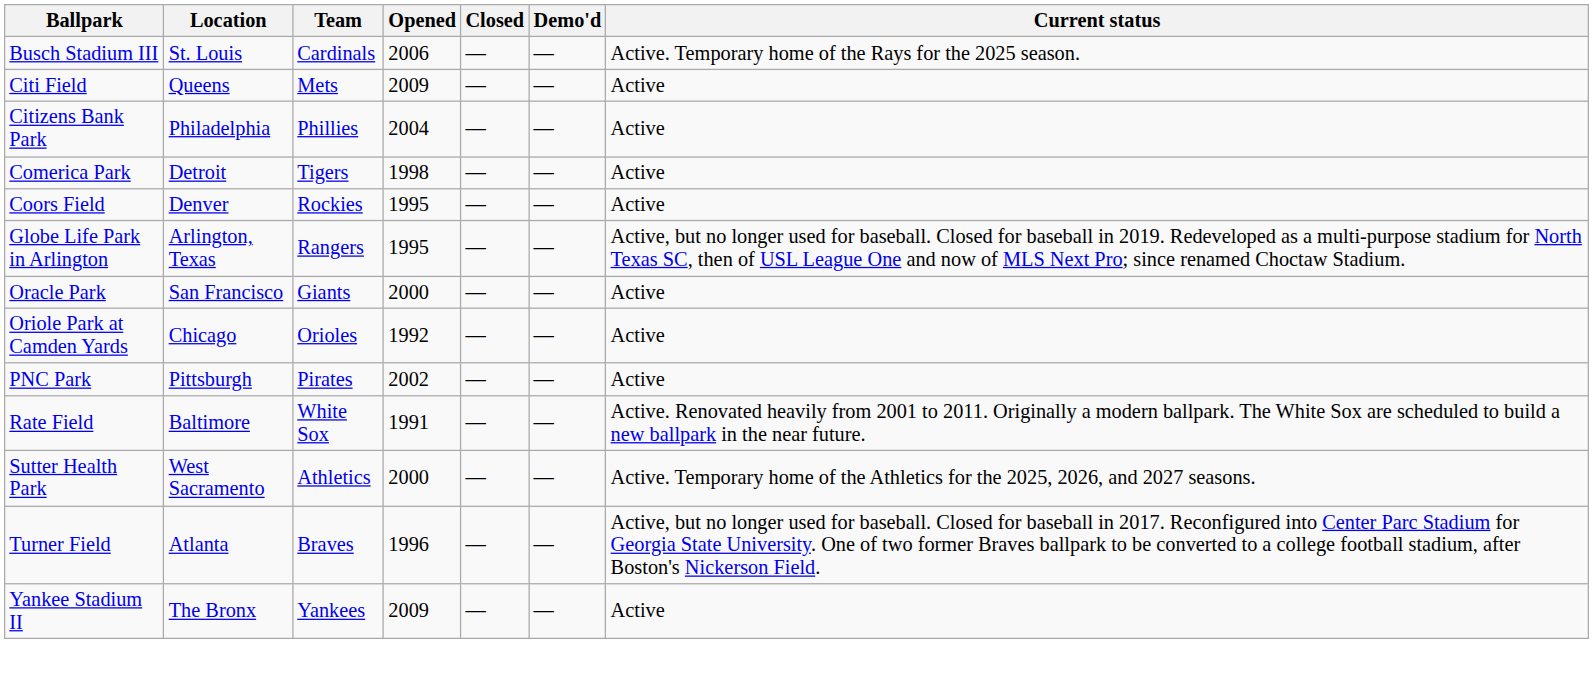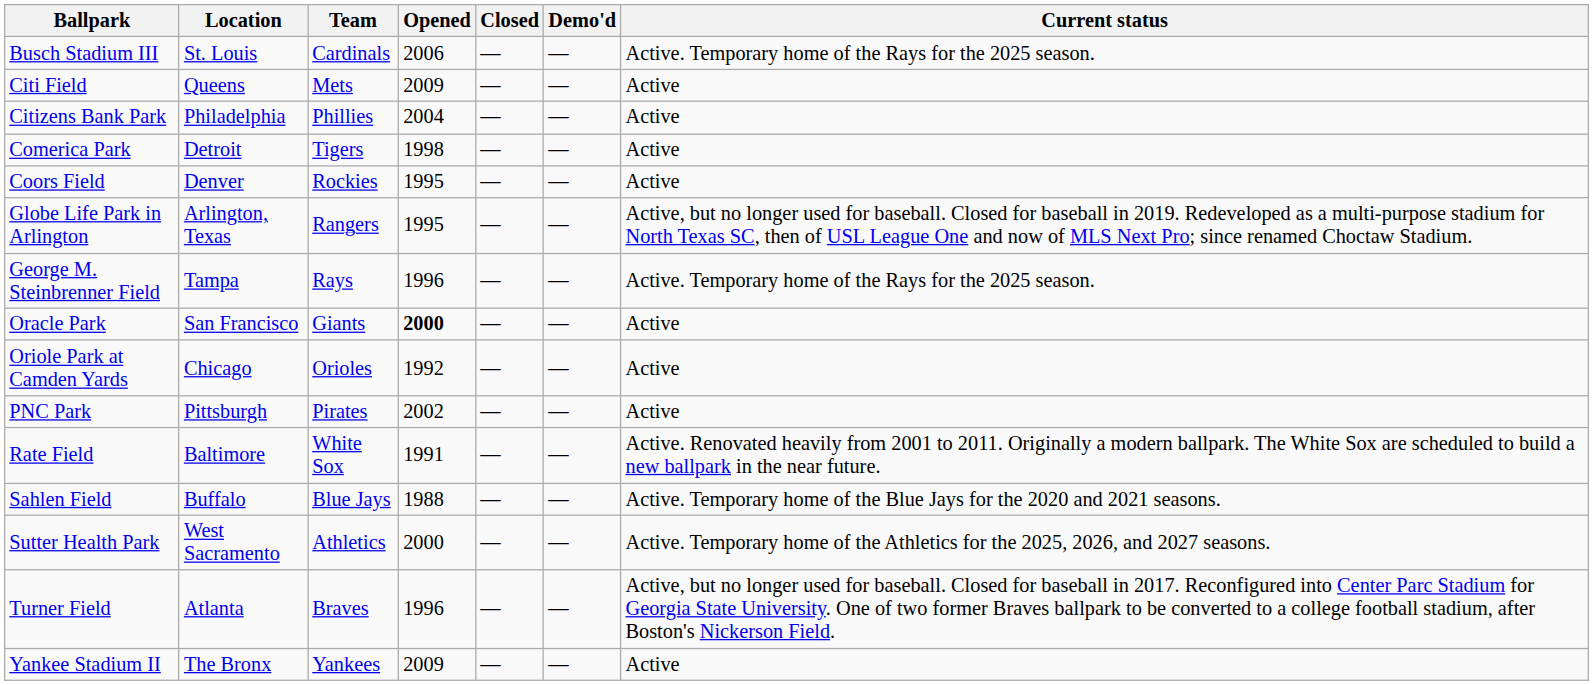+ row: George M. Steinbrenner Field | Tampa | Rays | 1996 | — | — | Active. Temporary home of the Rays for the 2025 season.
Oracle Park | Opened: normal -> bold
+ row: Sahlen Field | Buffalo | Blue Jays | 1988 | — | — | Active. Temporary home of the Blue Jays for the 2020 and 2021 seasons.
